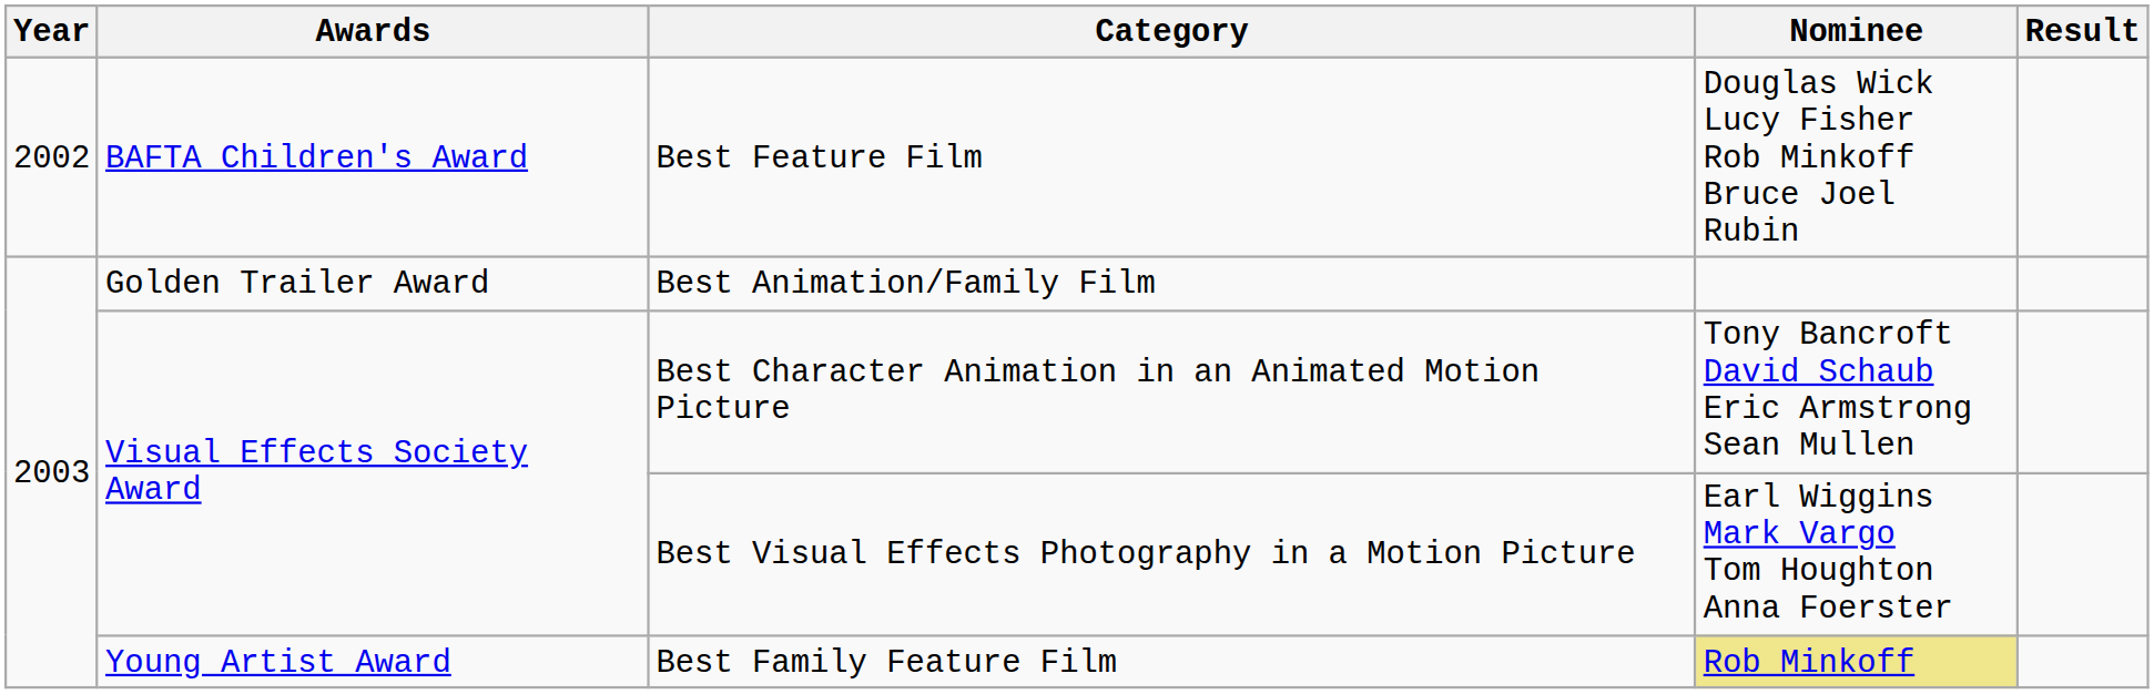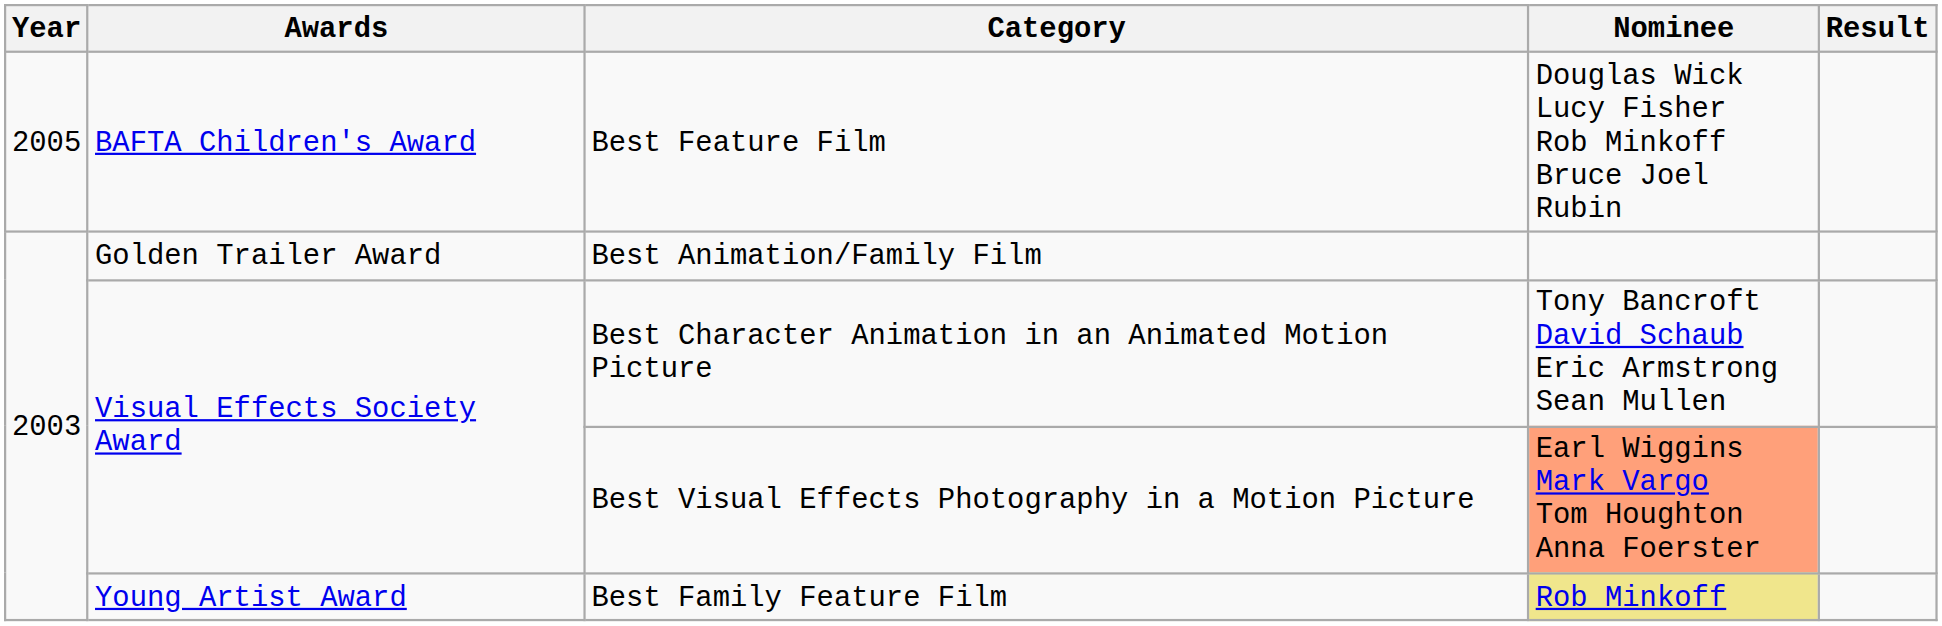Best Feature Film | Year: 2002 -> 2005
Best Visual Effects Photography in a Motion Picture | Nominee: no background -> lightsalmon background
